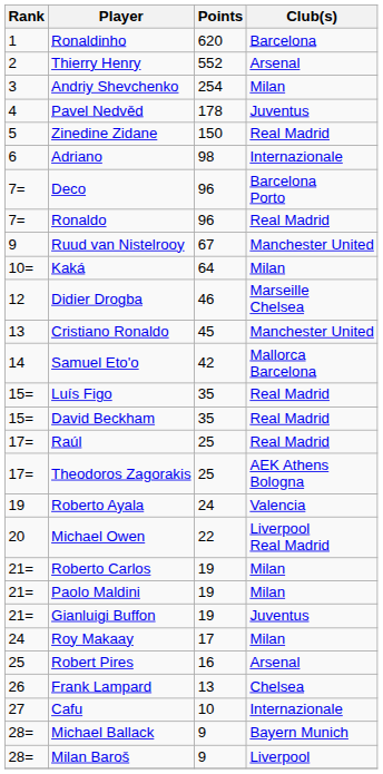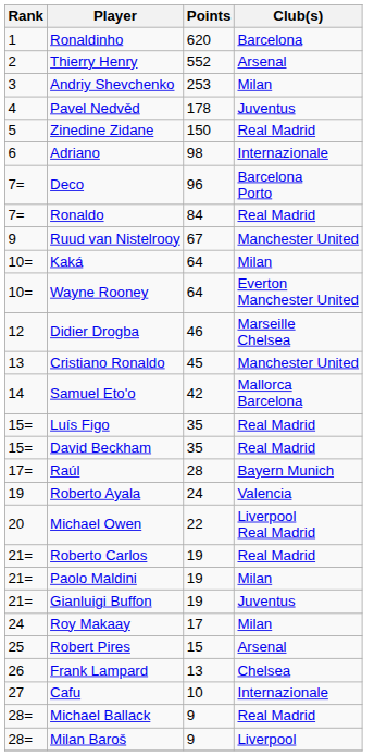Andriy Shevchenko | Points: 254 -> 253
Ronaldo | Points: 96 -> 84
+ row: 10= | Wayne Rooney | 64 | Everton Manchester United
Raúl | Points: 25 -> 28
Raúl | Club(s): Real Madrid -> Bayern Munich
- row: 17= | Theodoros Zagorakis | 25 | AEK Athens Bologna
Roberto Carlos | Club(s): Milan -> Real Madrid
Robert Pires | Points: 16 -> 15
Michael Ballack | Club(s): Bayern Munich -> Real Madrid
